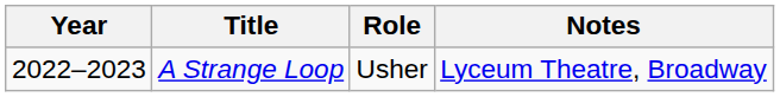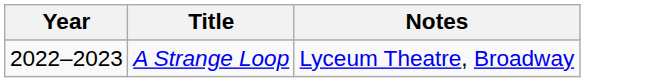- column: Role | Usher
